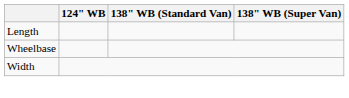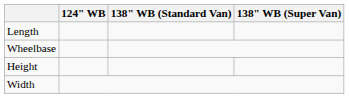+ row: Height
